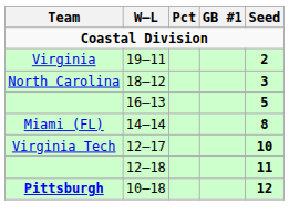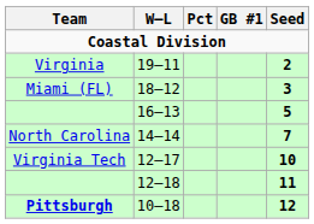18–12 | Team: North Carolina -> Miami (FL)
14–14 | Team: Miami (FL) -> North Carolina
14–14 | Seed: 8 -> 7
